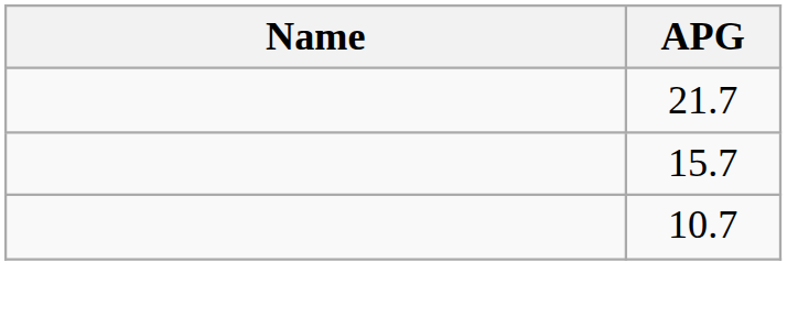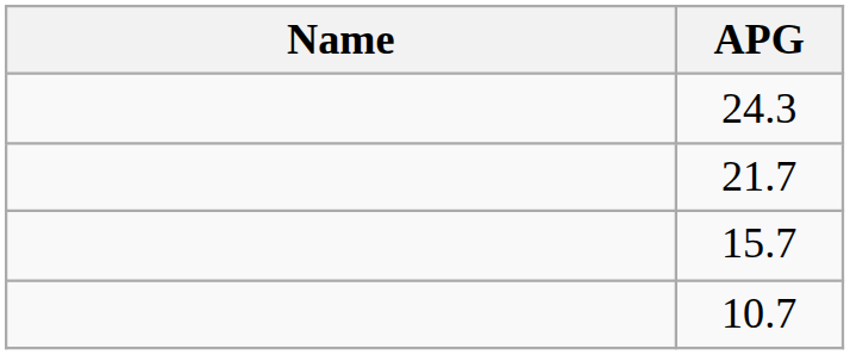+ row: 24.3
